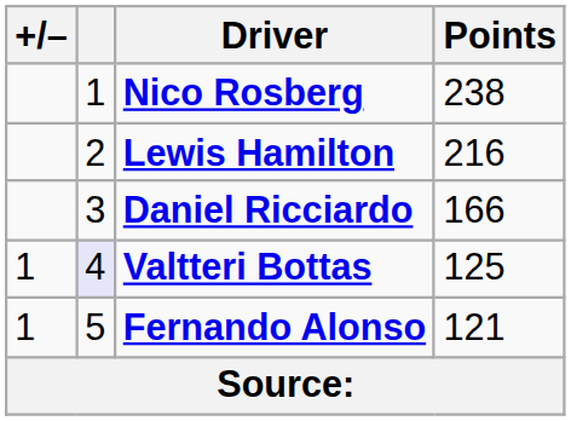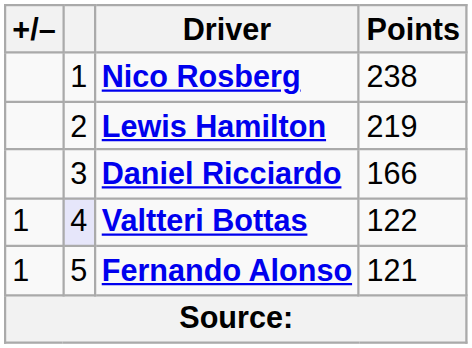Lewis Hamilton | Points: 216 -> 219
Valtteri Bottas | Points: 125 -> 122
